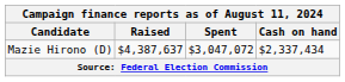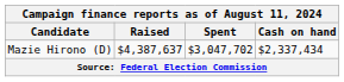Mazie Hirono (D) | Spent: $3,047,072 -> $3,047,702
